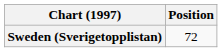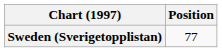Sweden (Sverigetopplistan) | Position: 72 -> 77
